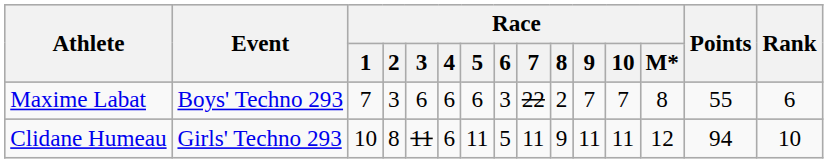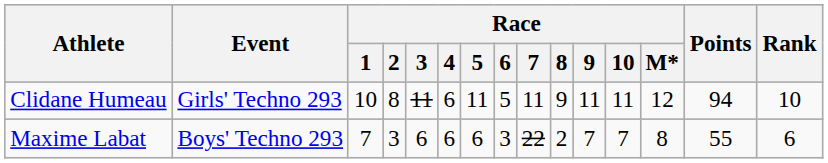rows swapped: Maxime Labat <-> Clidane Humeau
